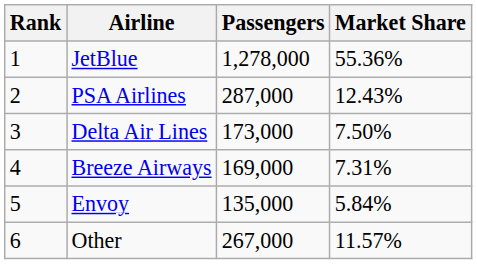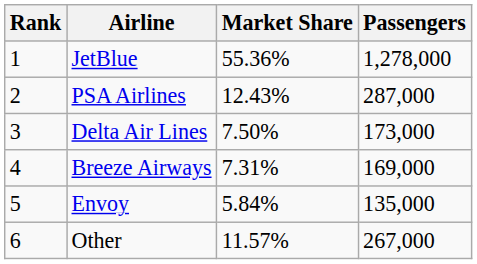columns swapped: Passengers <-> Market Share
